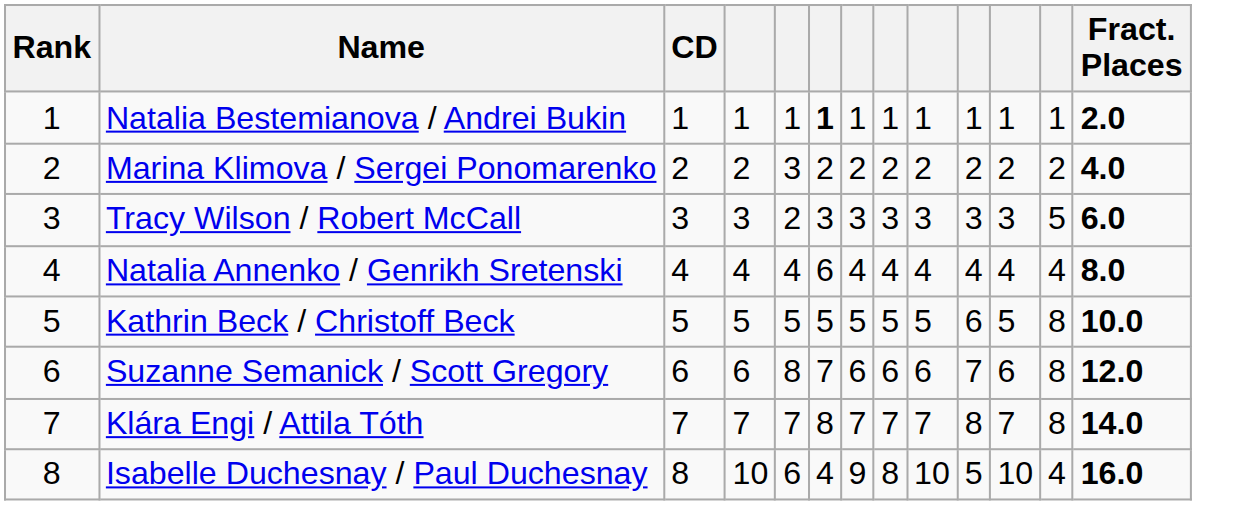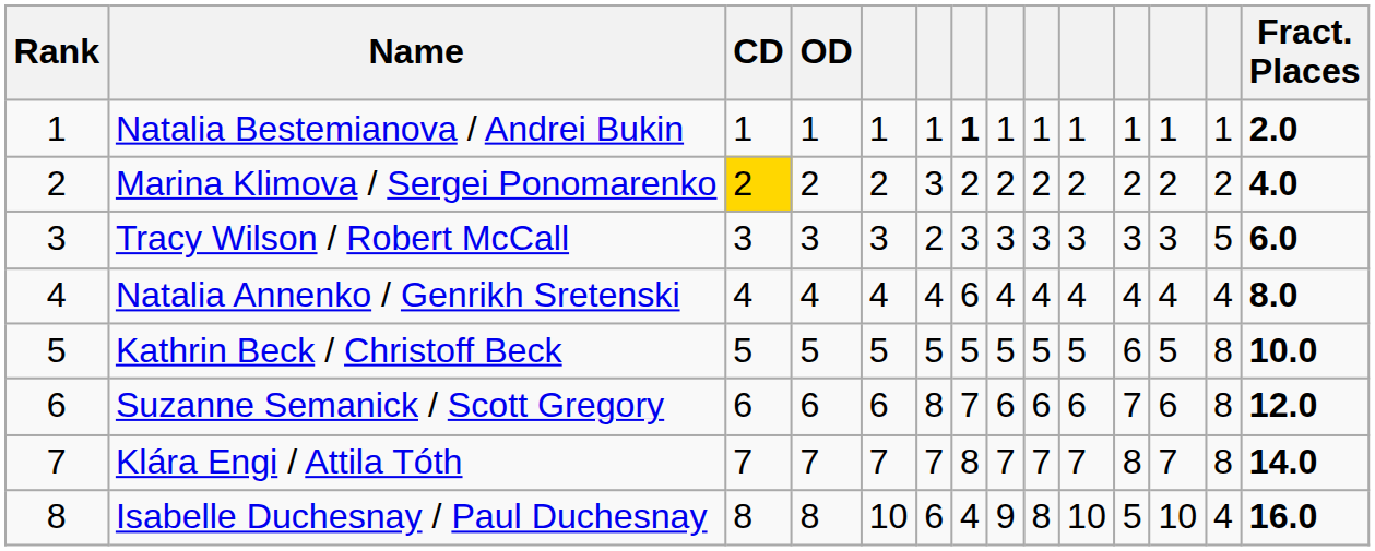+ column: OD | 1 | 2 | 3 | 4 | 5 | 6 | 7 | 8
Marina Klimova / Sergei Ponomarenko | CD: no background -> gold background
